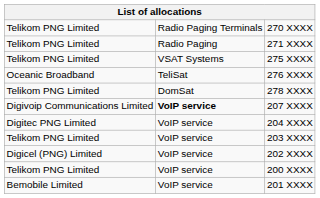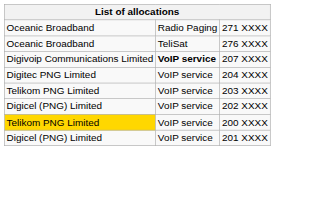- row: Telikom PNG Limited | Radio Paging Terminals | 270 XXXX
271 XXXX | column 1: Telikom PNG Limited -> Oceanic Broadband
- row: Telikom PNG Limited | VSAT Systems | 275 XXXX
- row: Telikom PNG Limited | DomSat | 278 XXXX
200 XXXX | column 1: no background -> gold background
201 XXXX | column 1: Bemobile Limited -> Digicel (PNG) Limited
